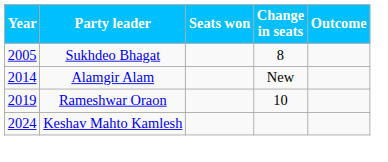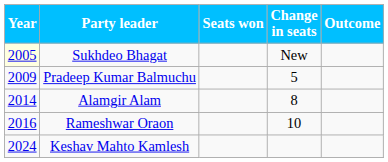Sukhdeo Bhagat | Year: no background -> lightyellow background
Sukhdeo Bhagat | Change in seats: 8 -> New
+ row: 2009 | Pradeep Kumar Balmuchu | 5
Alamgir Alam | Change in seats: New -> 8
Rameshwar Oraon | Year: 2019 -> 2016
